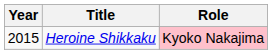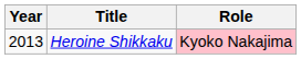Heroine Shikkaku | Year: 2015 -> 2013
